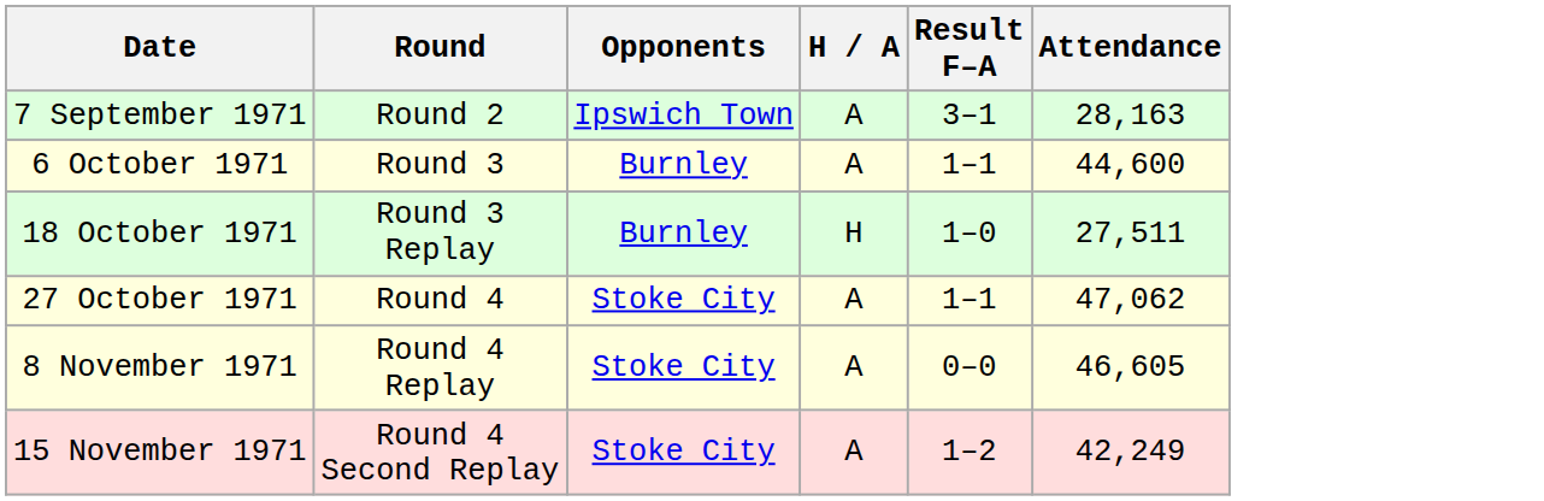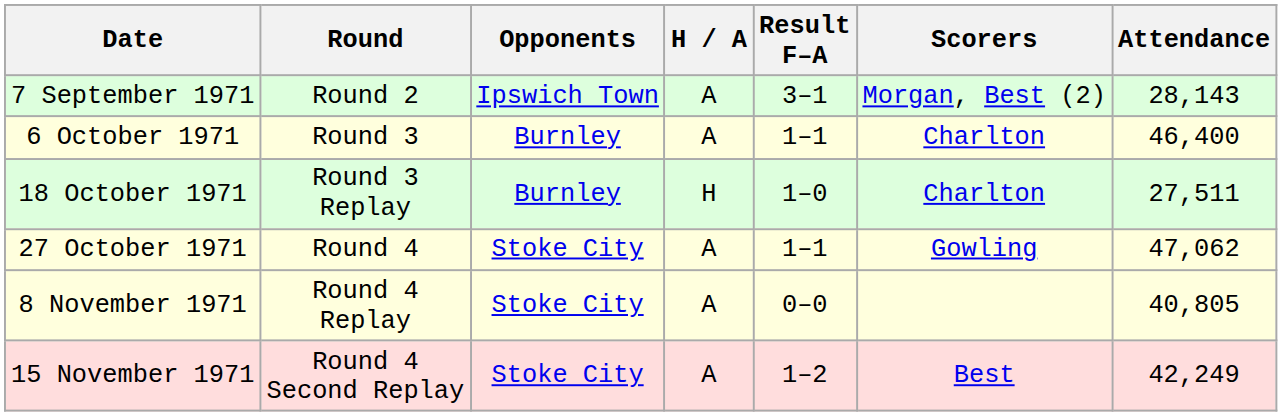+ column: Scorers | Morgan, Best (2) | Charlton | Charlton | Gowling | Best
7 September 1971 | Attendance: 28,163 -> 28,143
6 October 1971 | Attendance: 44,600 -> 46,400
8 November 1971 | Attendance: 46,605 -> 40,805
